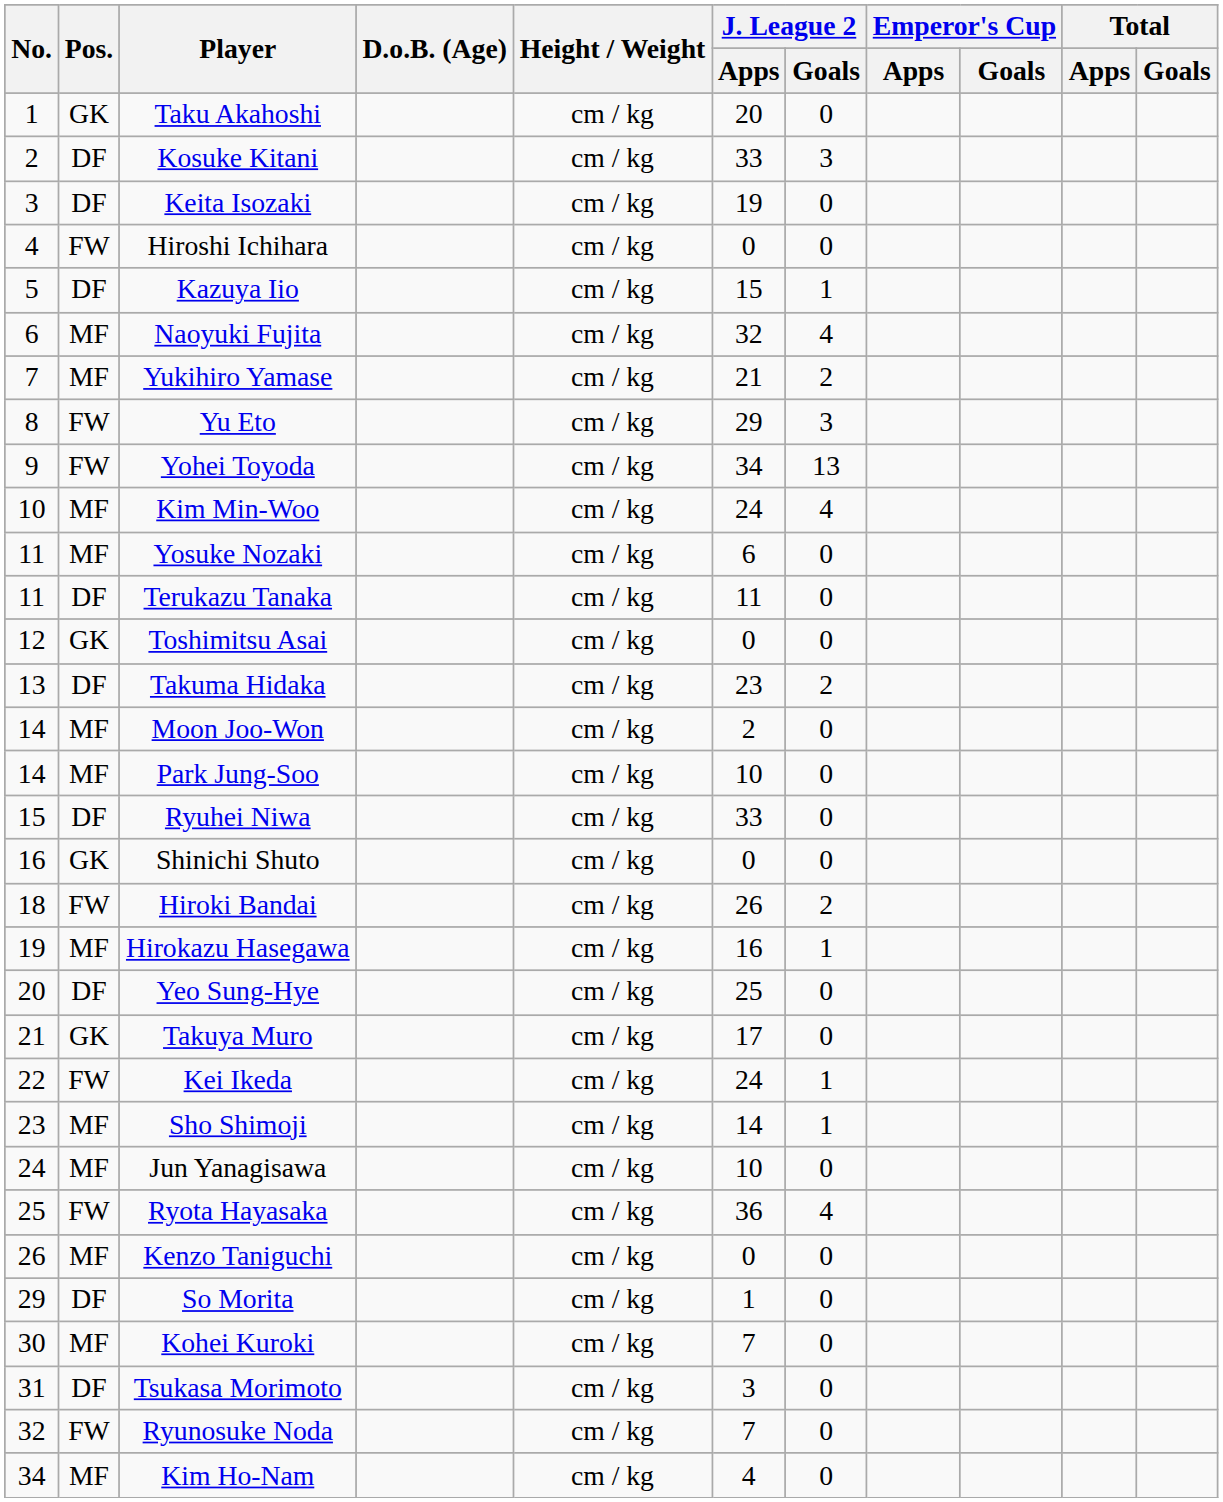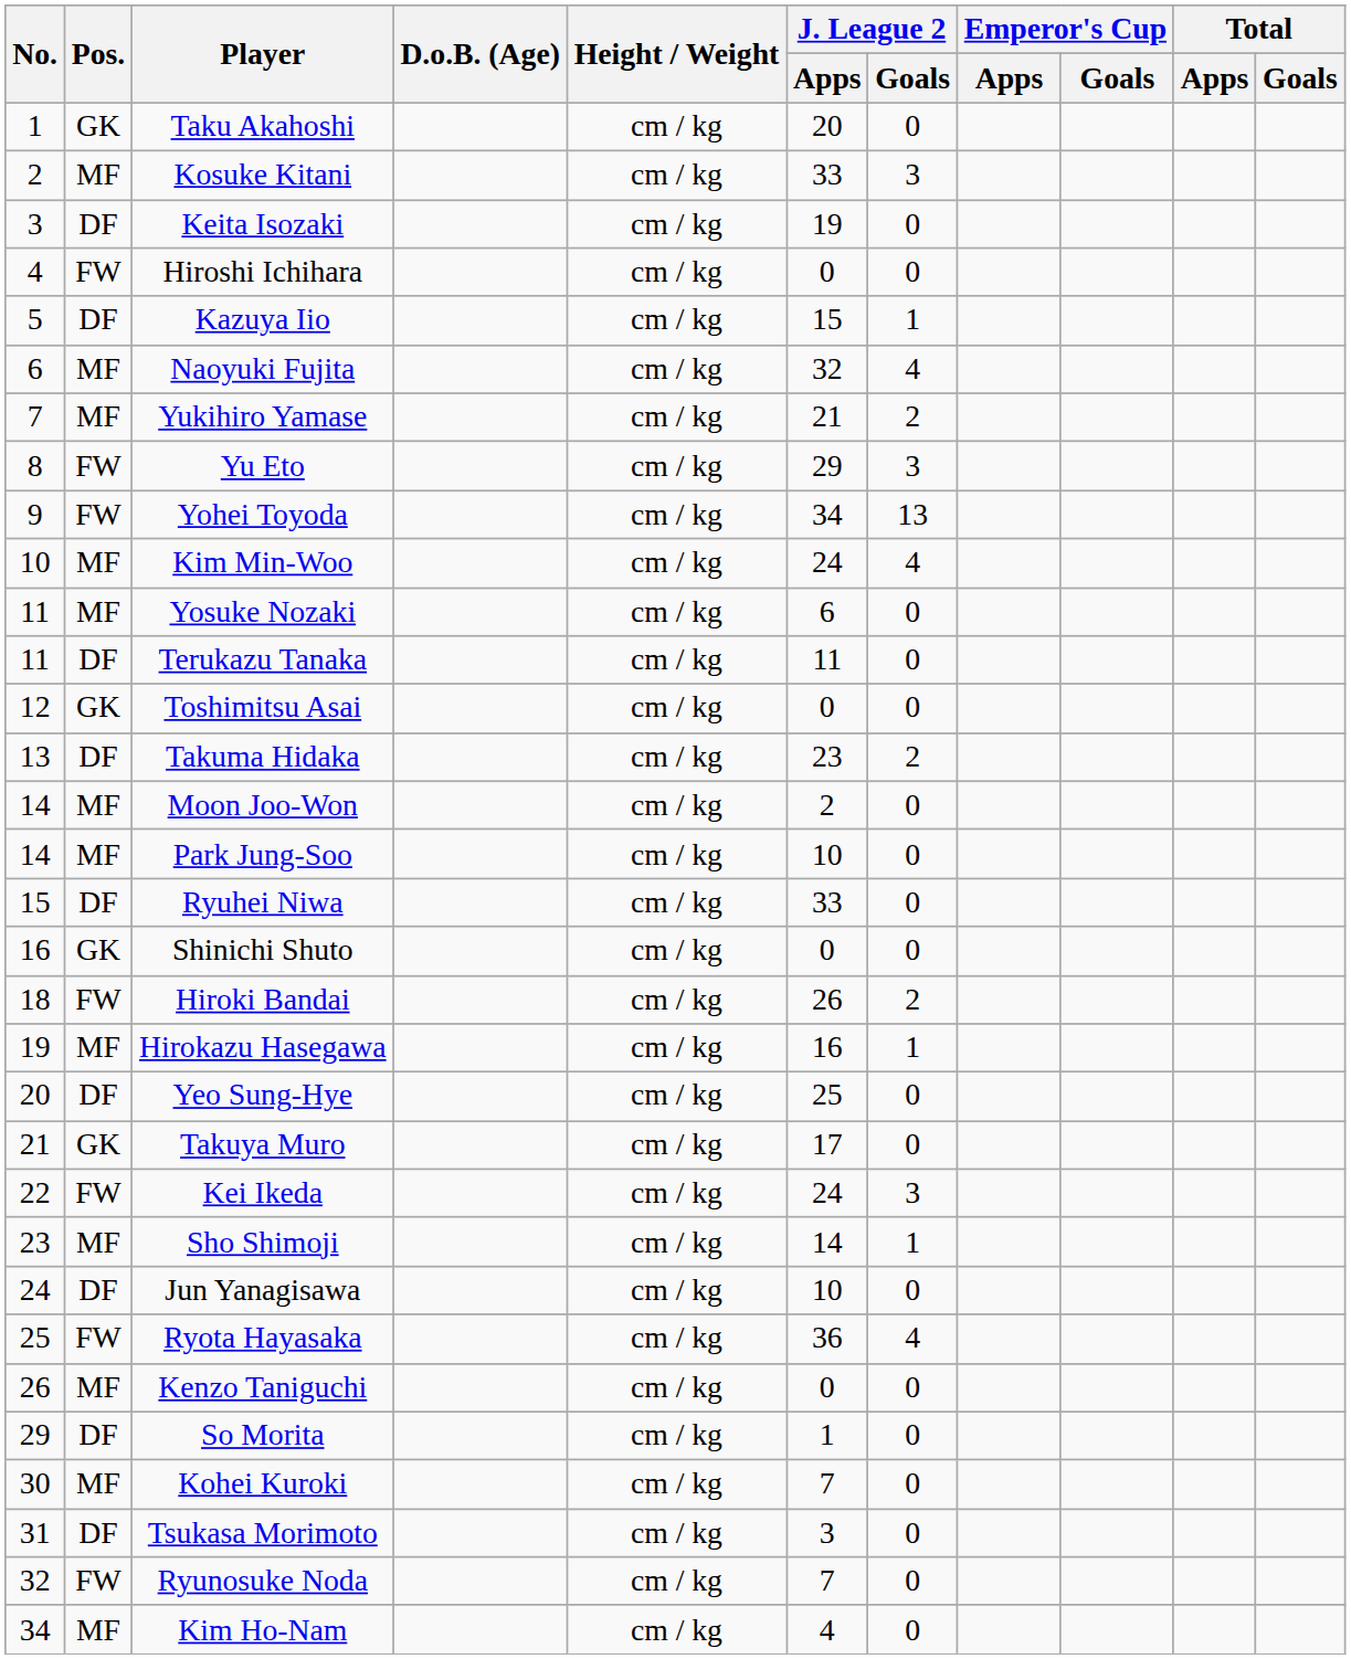Kosuke Kitani | Pos.: DF -> MF
Kei Ikeda | J. League 2 / Goals: 1 -> 3
Jun Yanagisawa | Pos.: MF -> DF
